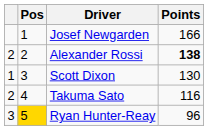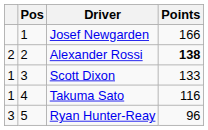Scott Dixon | Points: 130 -> 133
Takuma Sato | column 1: 2 -> 1
Ryan Hunter-Reay | Pos: gold background -> no background
